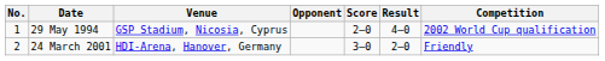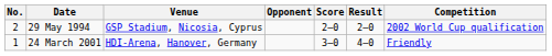29 May 1994 | No.: 1 -> 2
29 May 1994 | Result: 4–0 -> 2–0
24 March 2001 | No.: 2 -> 1
24 March 2001 | Result: 2–0 -> 4–0
